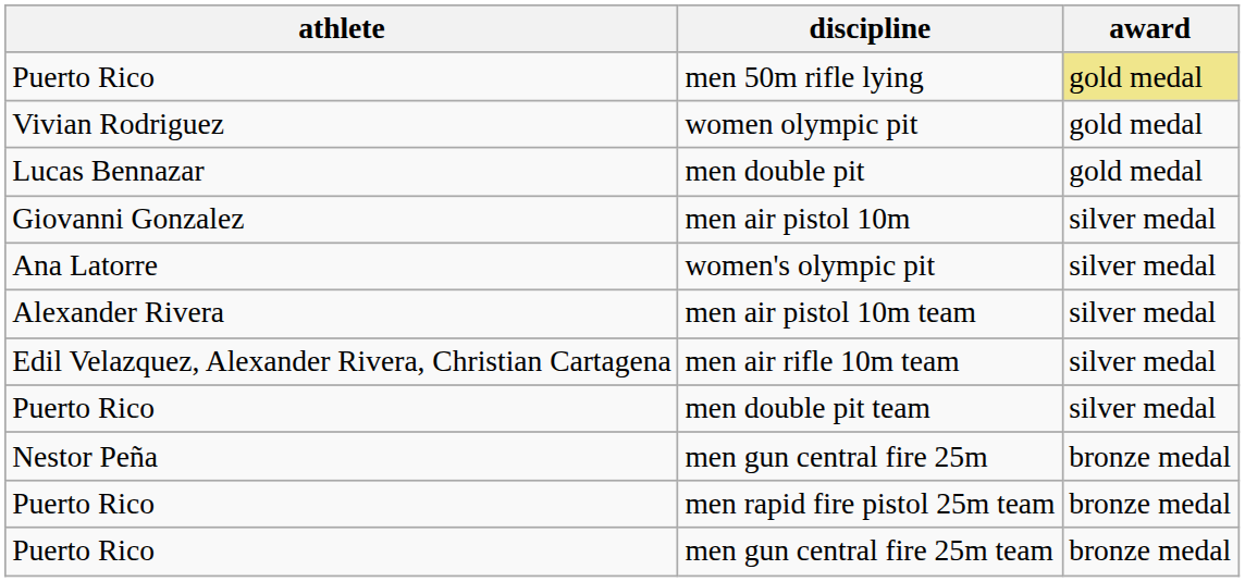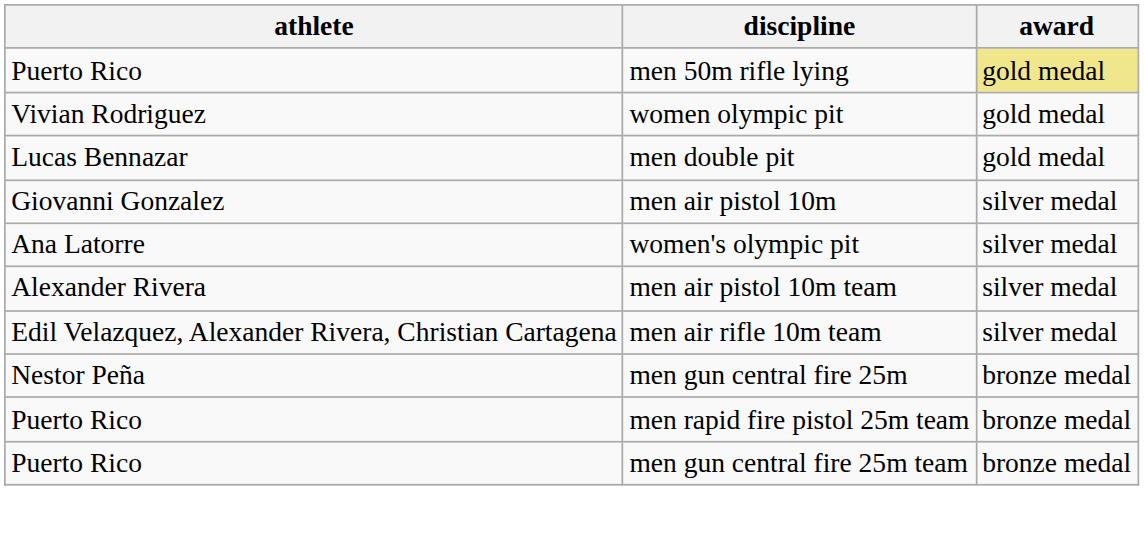- row: Puerto Rico | men double pit team | silver medal
